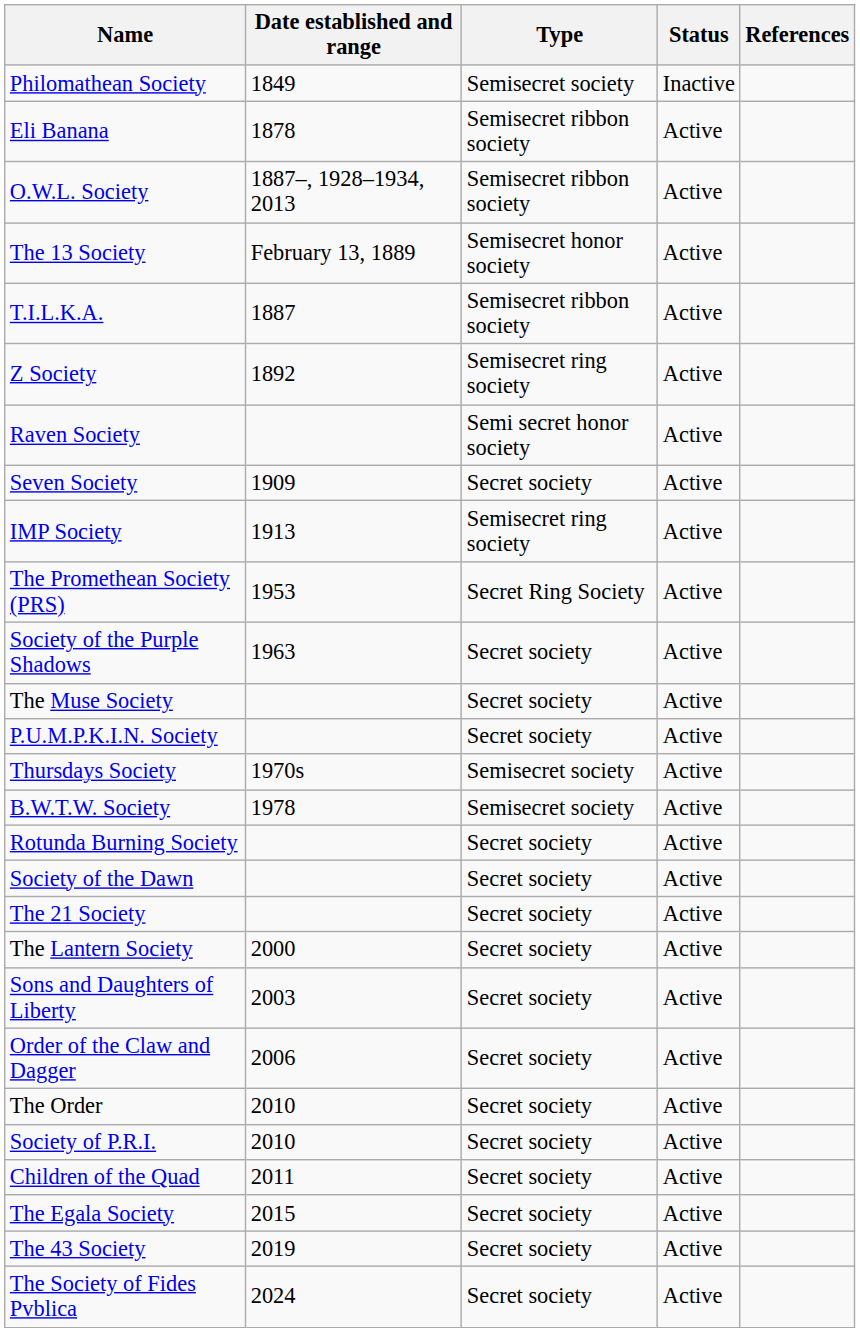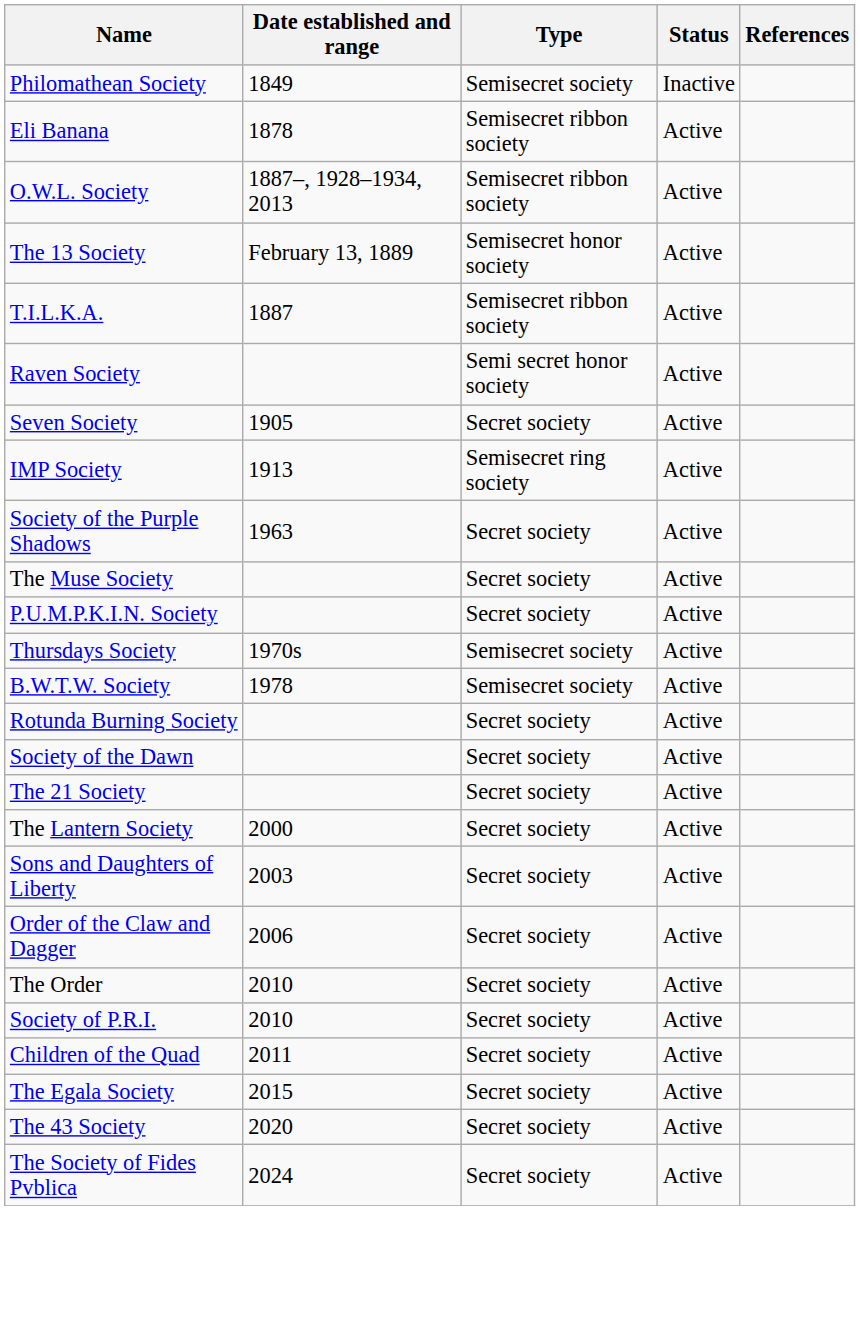- row: Z Society | 1892 | Semisecret ring society | Active
Seven Society | Date established and range: 1909 -> 1905
- row: The Promethean Society (PRS) | 1953 | Secret Ring Society | Active
The 43 Society | Date established and range: 2019 -> 2020
